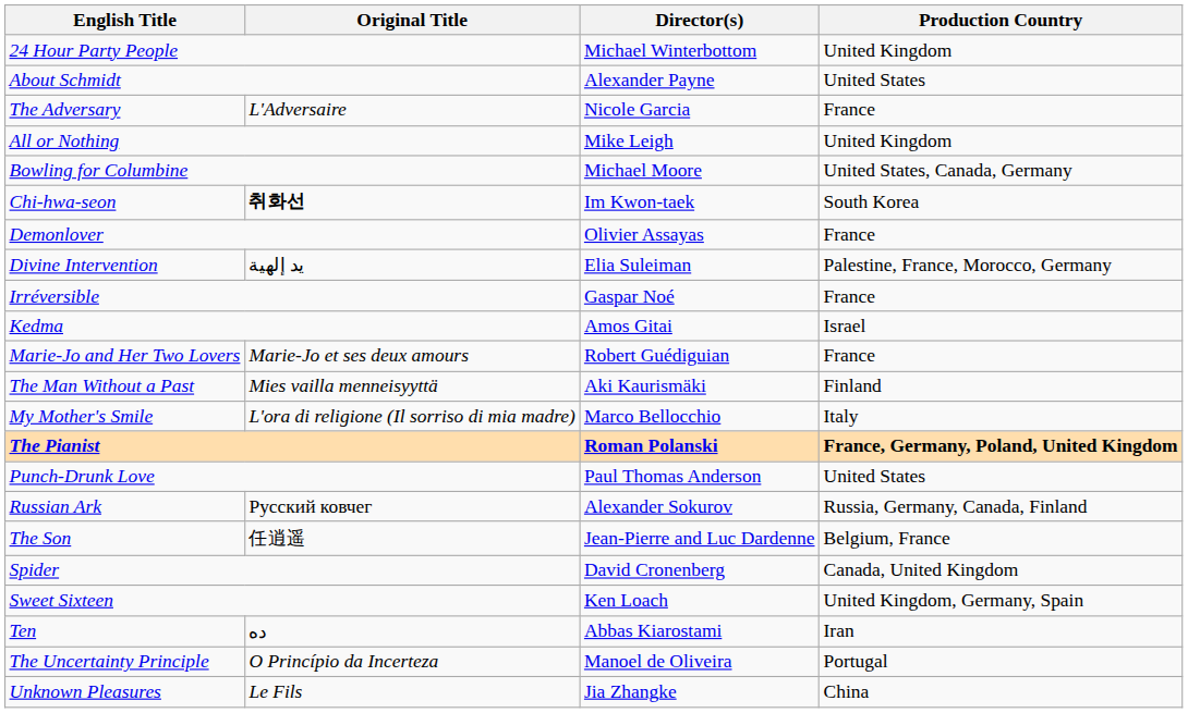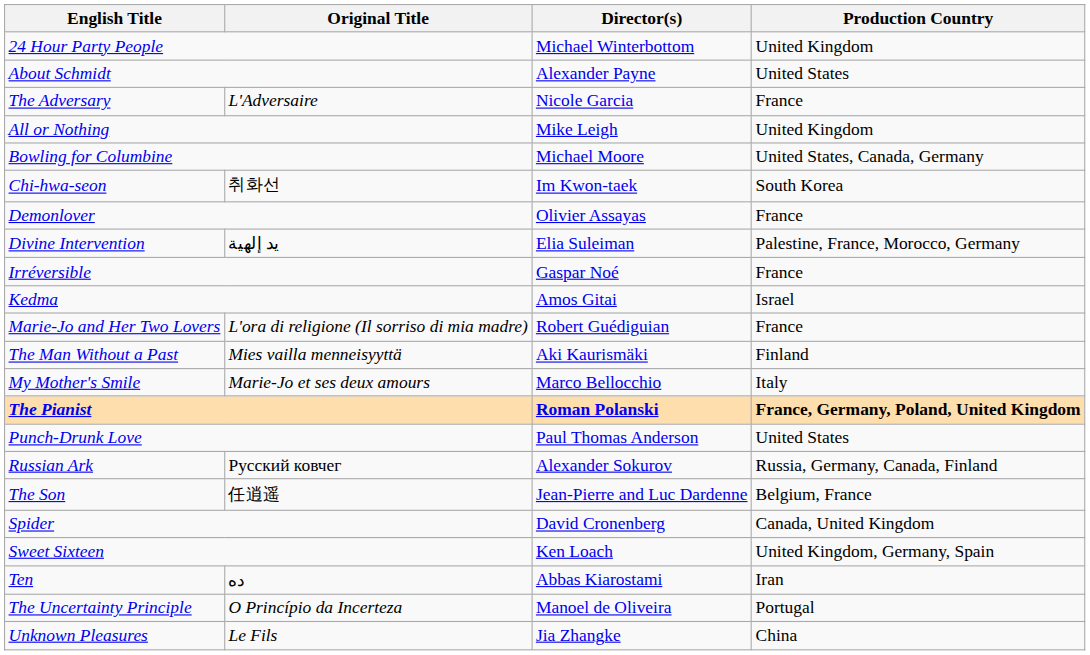Chi-hwa-seon | Original Title: bold -> normal
Marie-Jo and Her Two Lovers | Original Title: Marie-Jo et ses deux amours -> L'ora di religione (Il sorriso di mia madre)
My Mother's Smile | Original Title: L'ora di religione (Il sorriso di mia madre) -> Marie-Jo et ses deux amours
